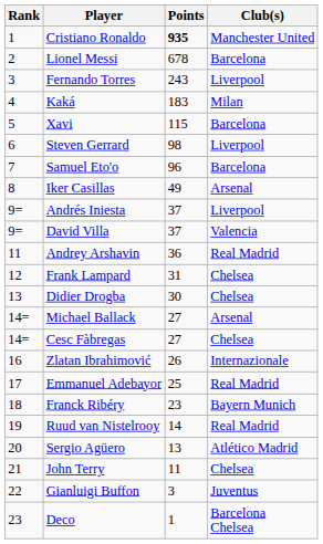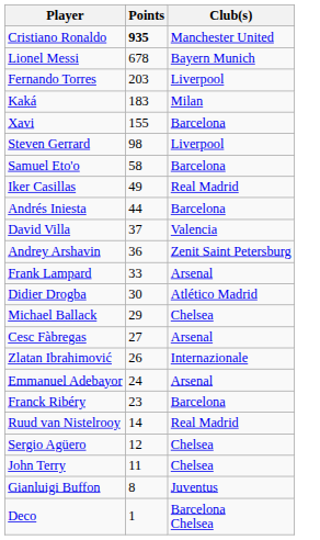- column: Rank | 1 | 2 | 3 | 4 | 5 | 6 | 7 | 8 | 9= | 9= | 11 | 12 | 13 | 14= | 14= | 16 | 17 | 18 | 19 | 20 | 21 | 22 | 23
Lionel Messi | Club(s): Barcelona -> Bayern Munich
Fernando Torres | Points: 243 -> 203
Xavi | Points: 115 -> 155
Samuel Eto'o | Points: 96 -> 58
Iker Casillas | Club(s): Arsenal -> Real Madrid
Andrés Iniesta | Points: 37 -> 44
Andrés Iniesta | Club(s): Liverpool -> Barcelona
Andrey Arshavin | Club(s): Real Madrid -> Zenit Saint Petersburg
Frank Lampard | Points: 31 -> 33
Frank Lampard | Club(s): Chelsea -> Arsenal
Didier Drogba | Club(s): Chelsea -> Atlético Madrid
Michael Ballack | Points: 27 -> 29
Michael Ballack | Club(s): Arsenal -> Chelsea
Cesc Fàbregas | Club(s): Chelsea -> Arsenal
Emmanuel Adebayor | Points: 25 -> 24
Emmanuel Adebayor | Club(s): Real Madrid -> Arsenal
Franck Ribéry | Club(s): Bayern Munich -> Barcelona
Sergio Agüero | Points: 13 -> 12
Sergio Agüero | Club(s): Atlético Madrid -> Chelsea
Gianluigi Buffon | Points: 3 -> 8
